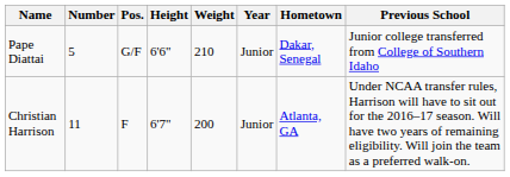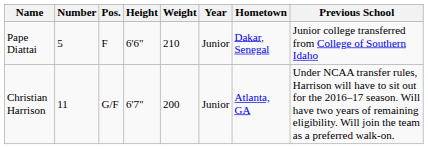Pape Diattai | Pos.: G/F -> F
Christian Harrison | Pos.: F -> G/F
